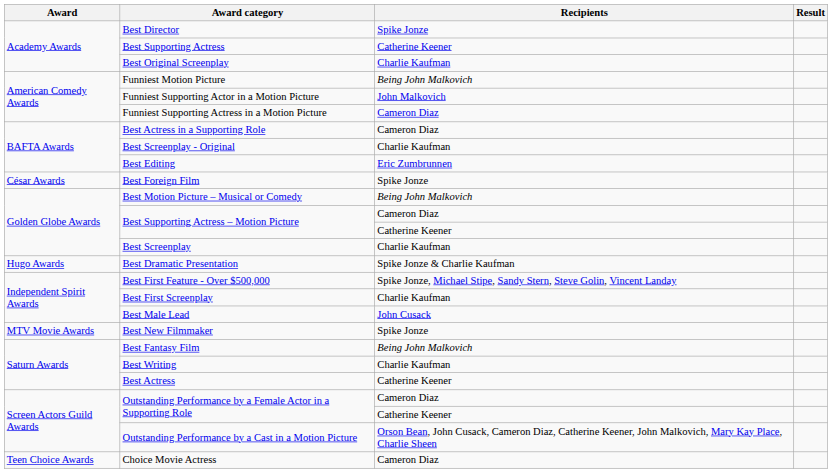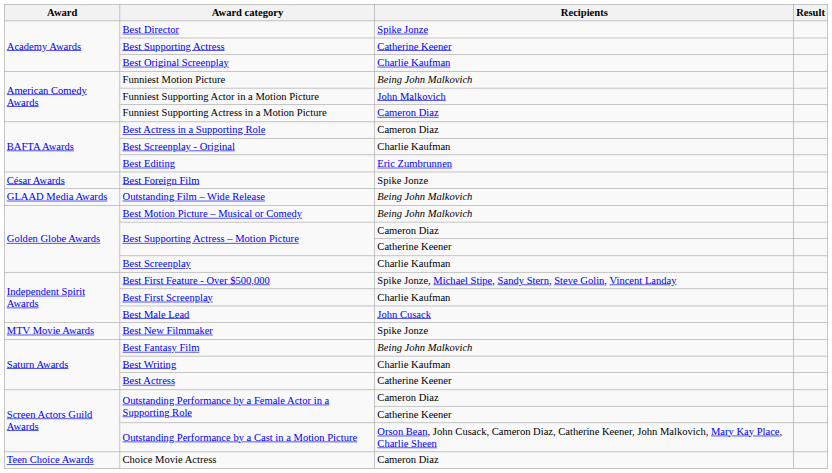+ row: GLAAD Media Awards | Outstanding Film – Wide Release | Being John Malkovich
- row: Hugo Awards | Best Dramatic Presentation | Spike Jonze & Charlie Kaufman
